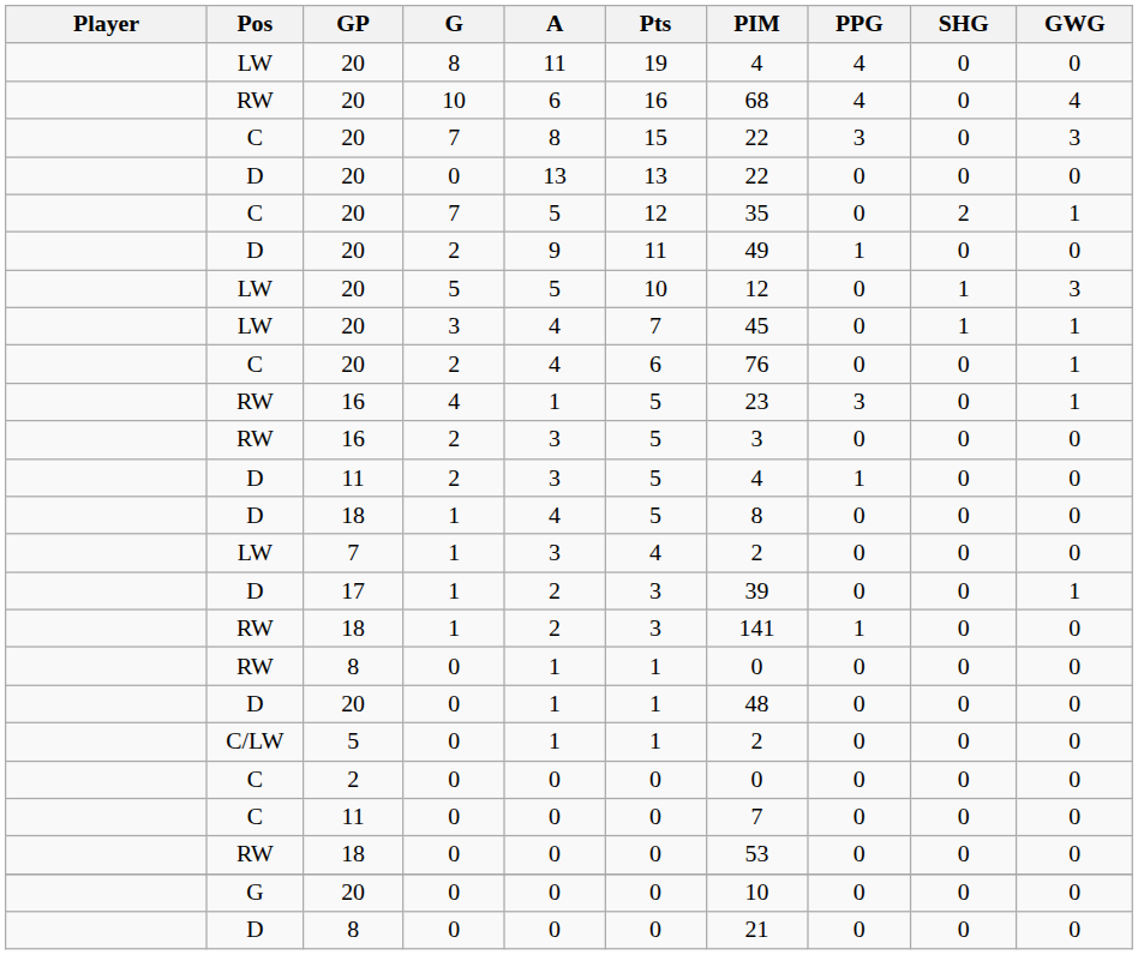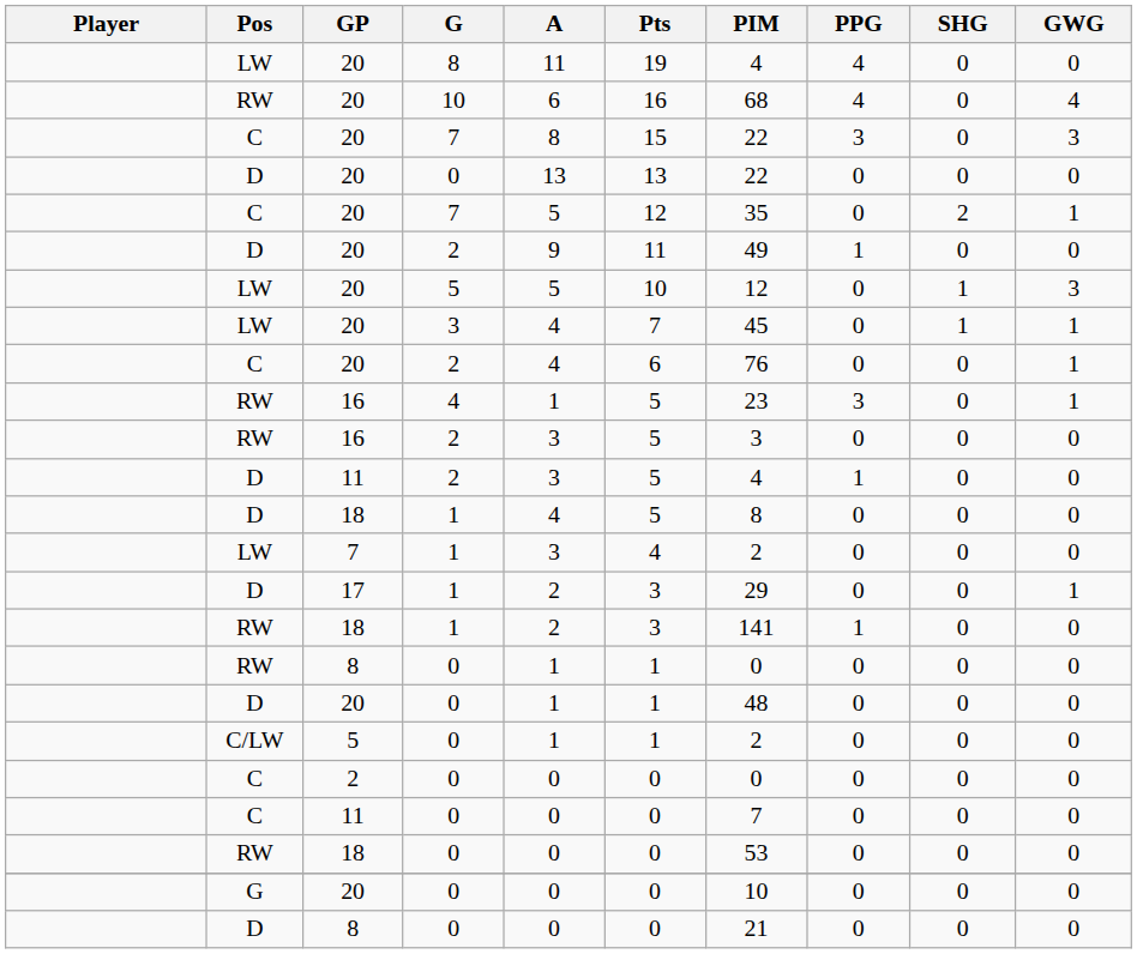17 | PIM: 39 -> 29
